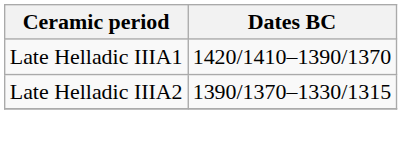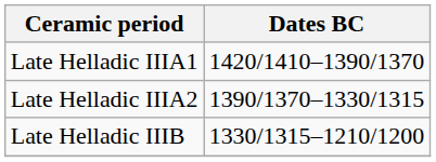+ row: Late Helladic IIIB | 1330/1315–1210/1200
